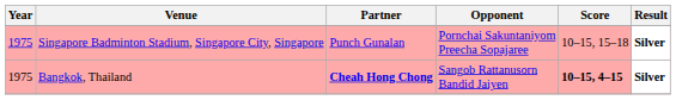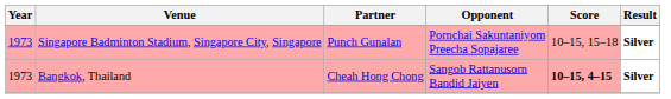Singapore Badminton Stadium, Singapore City, Singapore | Year: 1975 -> 1973
Bangkok, Thailand | Year: 1975 -> 1973
Bangkok, Thailand | Partner: bold -> normal
